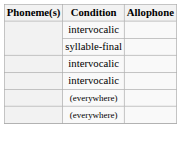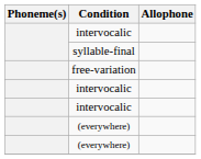+ row: free-variation
